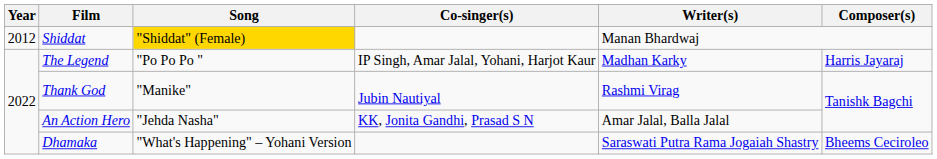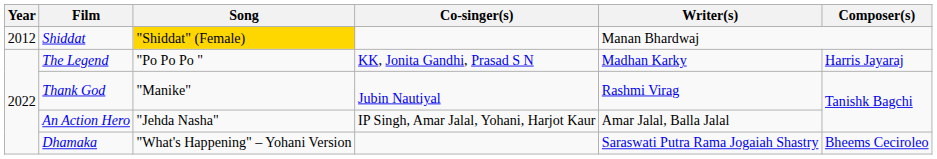The Legend | Co-singer(s): IP Singh, Amar Jalal, Yohani, Harjot Kaur -> KK, Jonita Gandhi, Prasad S N
An Action Hero | Co-singer(s): KK, Jonita Gandhi, Prasad S N -> IP Singh, Amar Jalal, Yohani, Harjot Kaur
